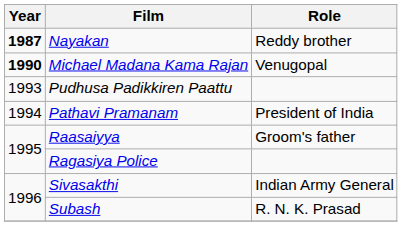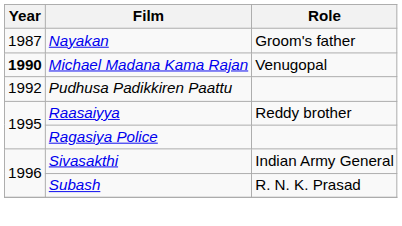Nayakan | Year: bold -> normal
Nayakan | Role: Reddy brother -> Groom's father
Pudhusa Padikkiren Paattu | Year: 1993 -> 1992
- row: 1994 | Pathavi Pramanam | President of India
Raasaiyya | Role: Groom's father -> Reddy brother
